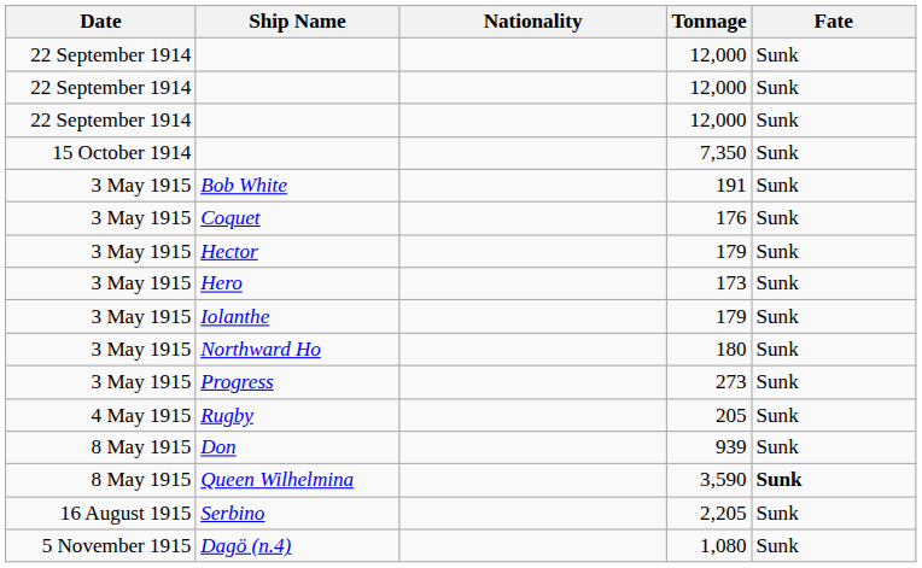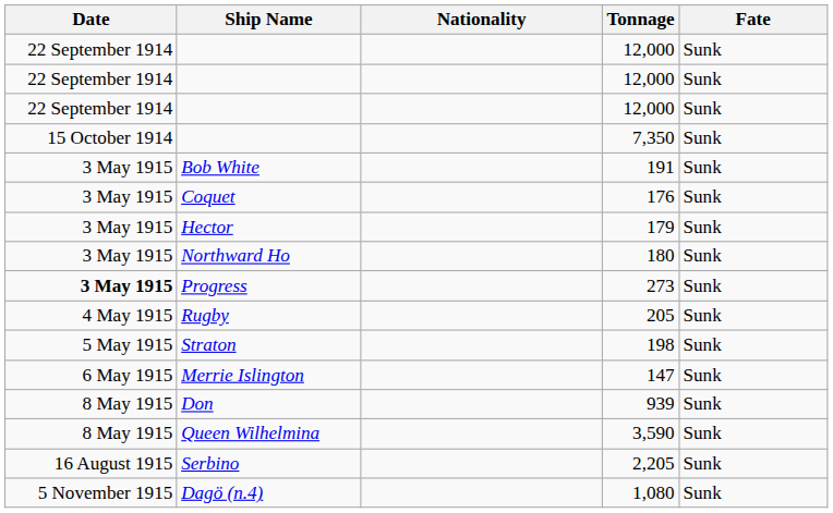- row: 3 May 1915 | Hero | 173 | Sunk
- row: 3 May 1915 | Iolanthe | 179 | Sunk
Progress | Date: normal -> bold
+ row: 5 May 1915 | Straton | 198 | Sunk
+ row: 6 May 1915 | Merrie Islington | 147 | Sunk
Queen Wilhelmina | Fate: bold -> normal
